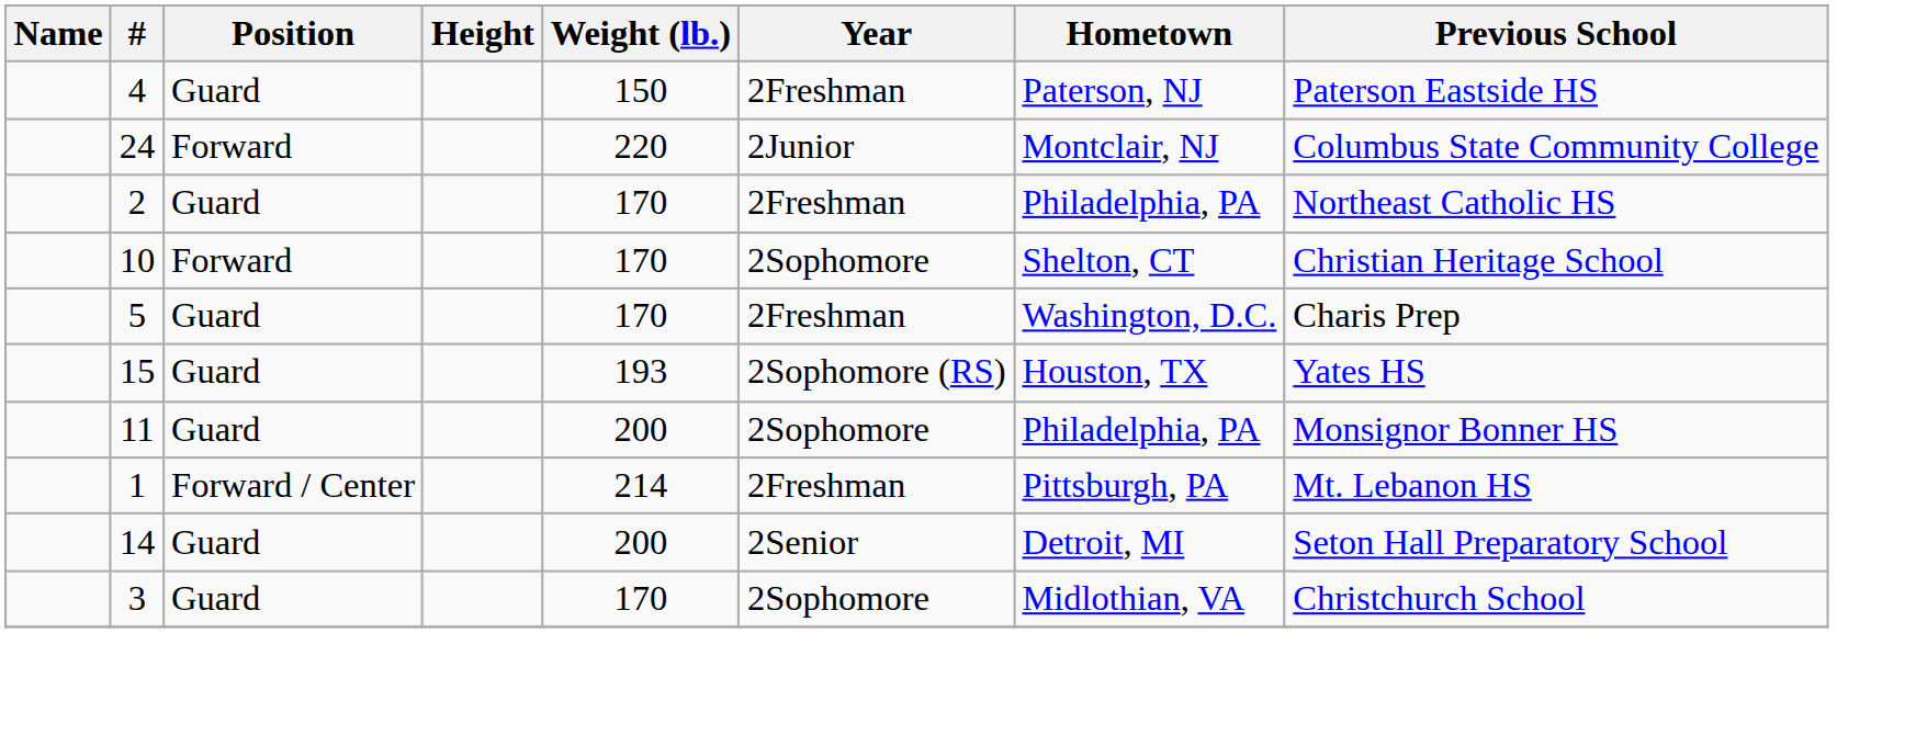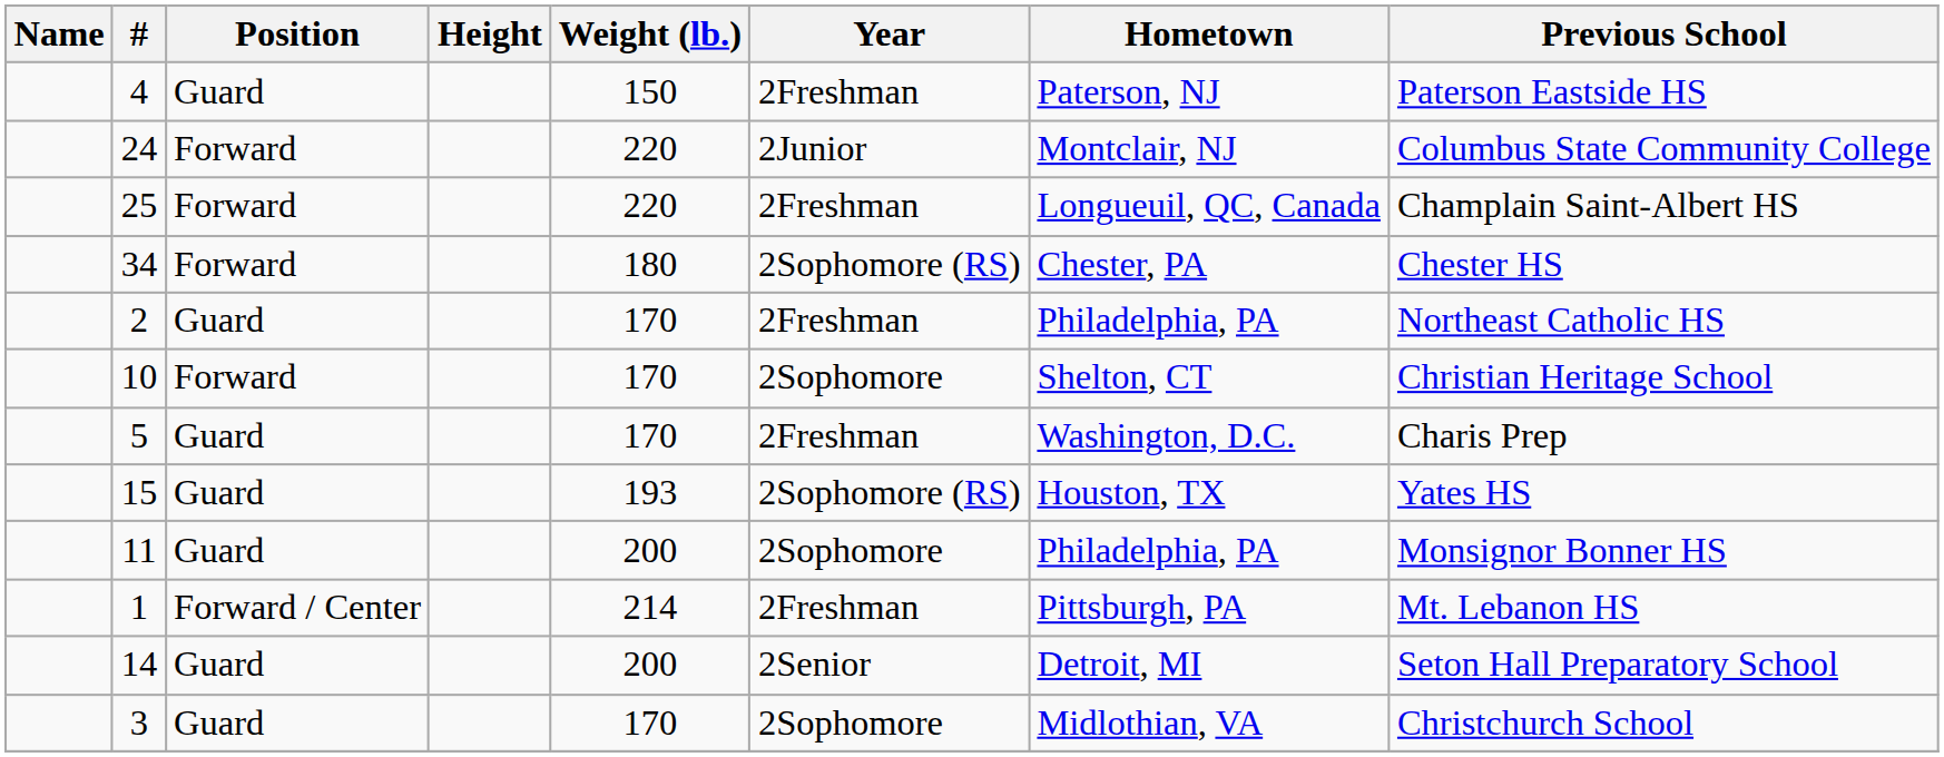+ row: 25 | Forward | 220 | 2Freshman | Longueuil, QC, Canada | Champlain Saint-Albert HS
+ row: 34 | Forward | 180 | 2Sophomore (RS) | Chester, PA | Chester HS
